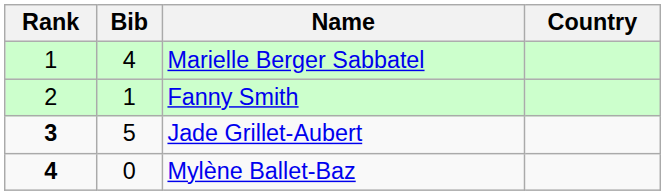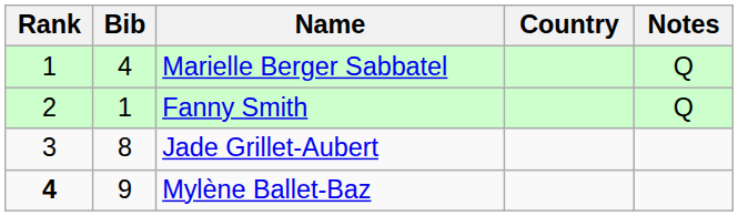+ column: Notes | Q | Q
Jade Grillet-Aubert | Rank: bold -> normal
Jade Grillet-Aubert | Bib: 5 -> 8
Mylène Ballet-Baz | Bib: 0 -> 9
